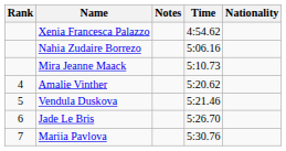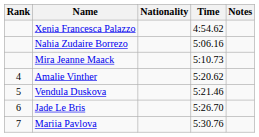columns swapped: Nationality <-> Notes
